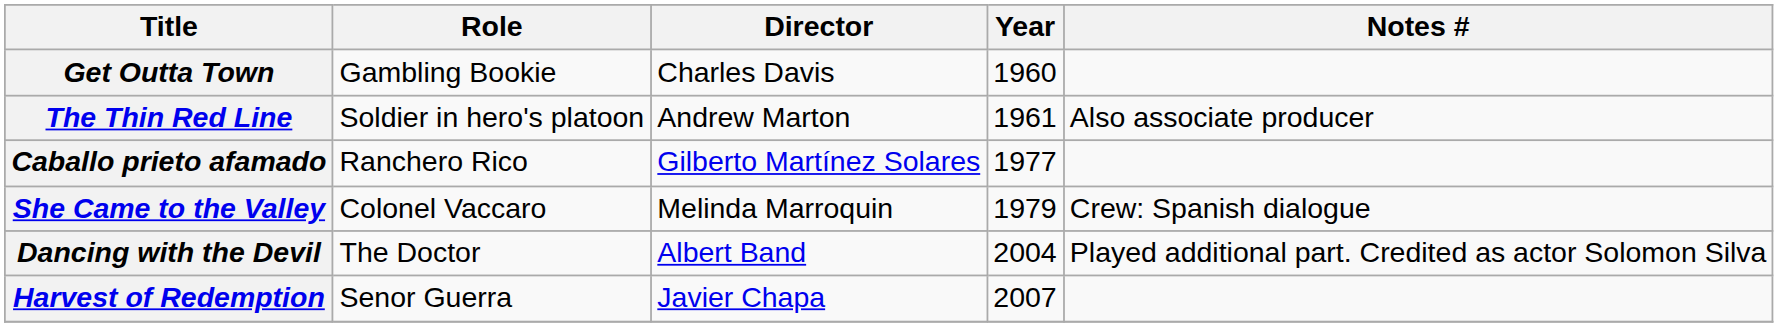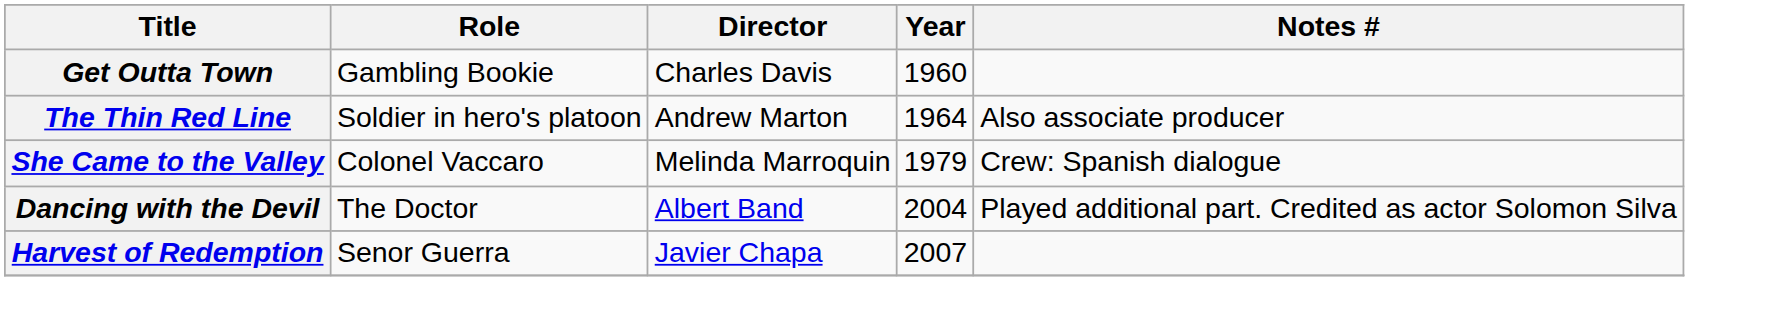The Thin Red Line | Year: 1961 -> 1964
- row: Caballo prieto afamado | Ranchero Rico | Gilberto Martínez Solares | 1977
